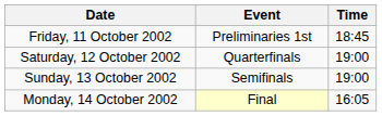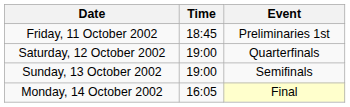columns swapped: Time <-> Event
